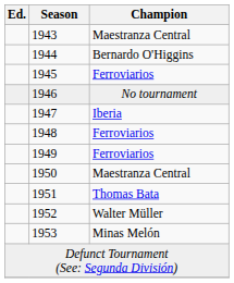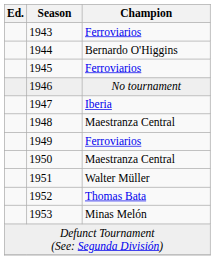1943 | Champion: Maestranza Central -> Ferroviarios
1948 | Champion: Ferroviarios -> Maestranza Central
1951 | Champion: Thomas Bata -> Walter Müller
1952 | Champion: Walter Müller -> Thomas Bata
